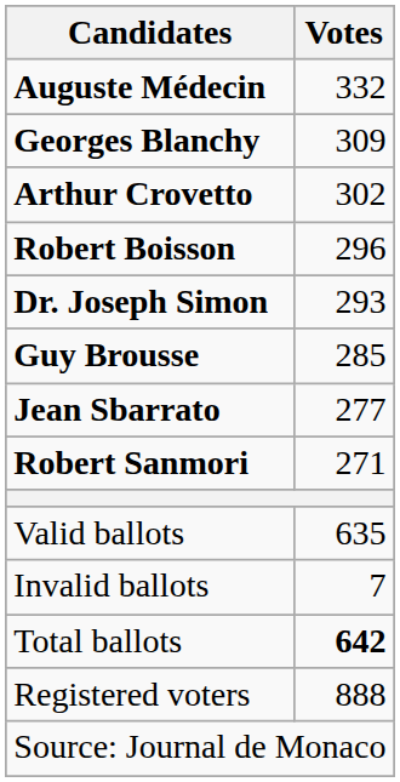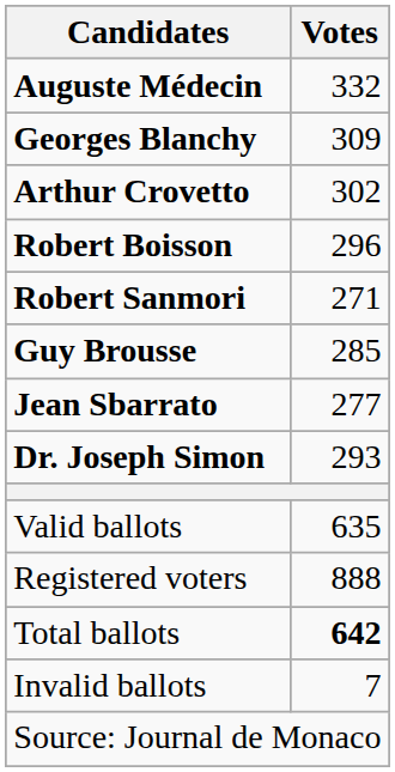rows swapped: Dr. Joseph Simon <-> Robert Sanmori
rows swapped: Invalid ballots <-> Registered voters
